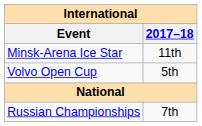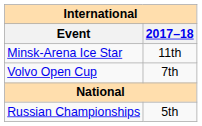Volvo Open Cup | 2017–18: 5th -> 7th
Russian Championships | 2017–18: 7th -> 5th
